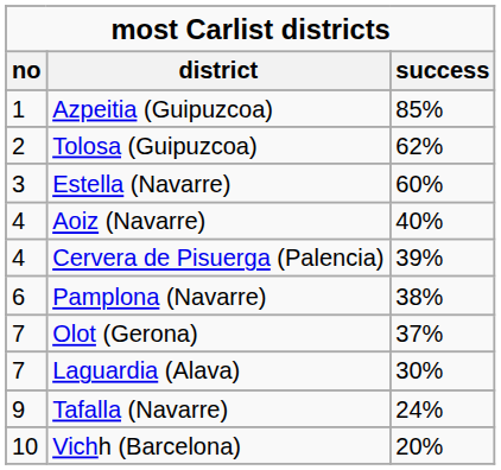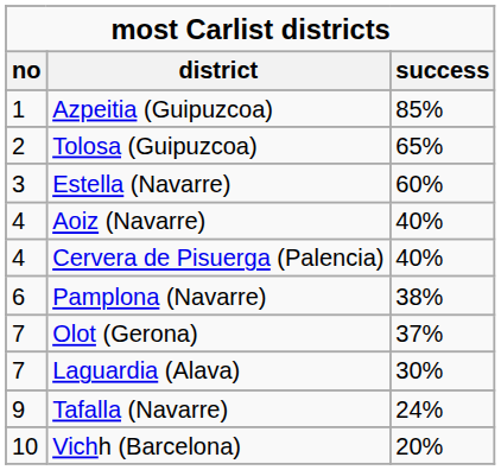Tolosa (Guipuzcoa) | success: 62% -> 65%
Cervera de Pisuerga (Palencia) | success: 39% -> 40%
